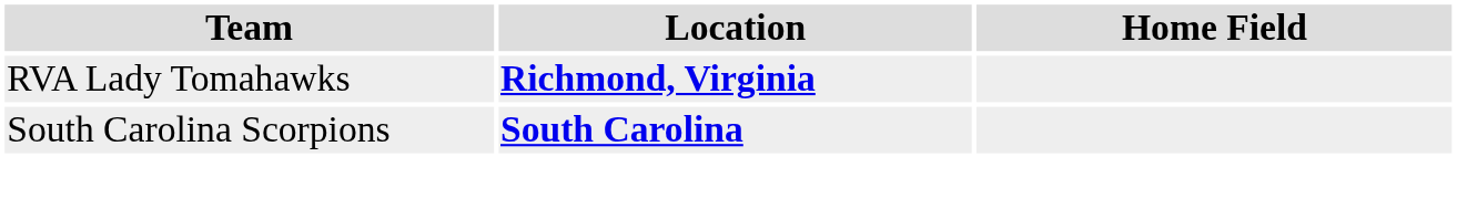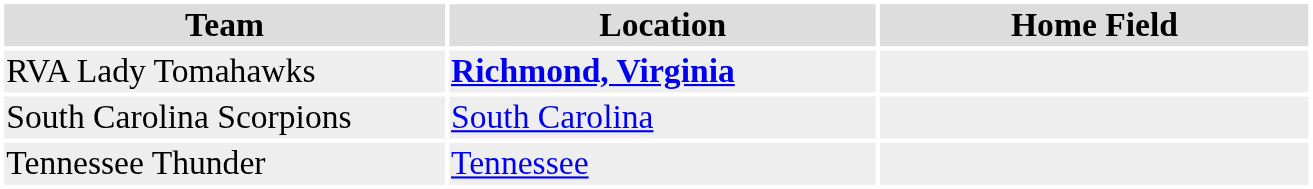South Carolina Scorpions | Location: bold -> normal
+ row: Tennessee Thunder | Tennessee
